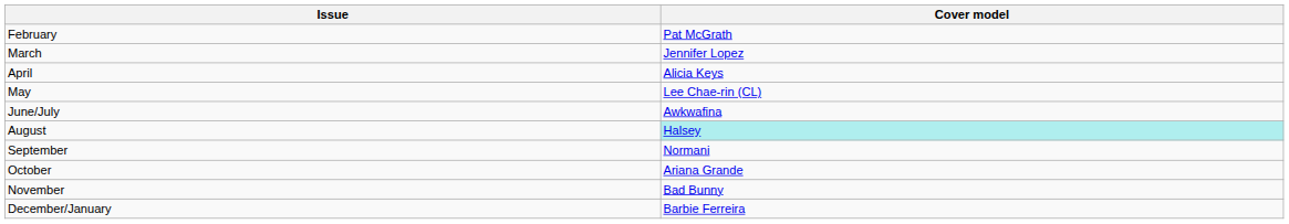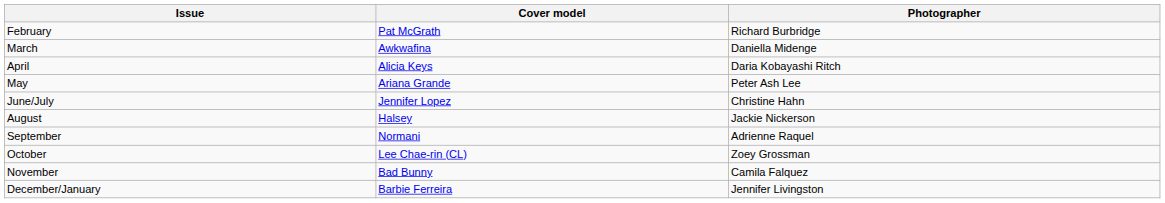+ column: Photographer | Richard Burbridge | Daniella Midenge | Daria Kobayashi Ritch | Peter Ash Lee | Christine Hahn | Jackie Nickerson | Adrienne Raquel | Zoey Grossman | Camila Falquez | Jennifer Livingston
March | Cover model: Jennifer Lopez -> Awkwafina
May | Cover model: Lee Chae-rin (CL) -> Ariana Grande
June/July | Cover model: Awkwafina -> Jennifer Lopez
August | Cover model: paleturquoise background -> no background
October | Cover model: Ariana Grande -> Lee Chae-rin (CL)
